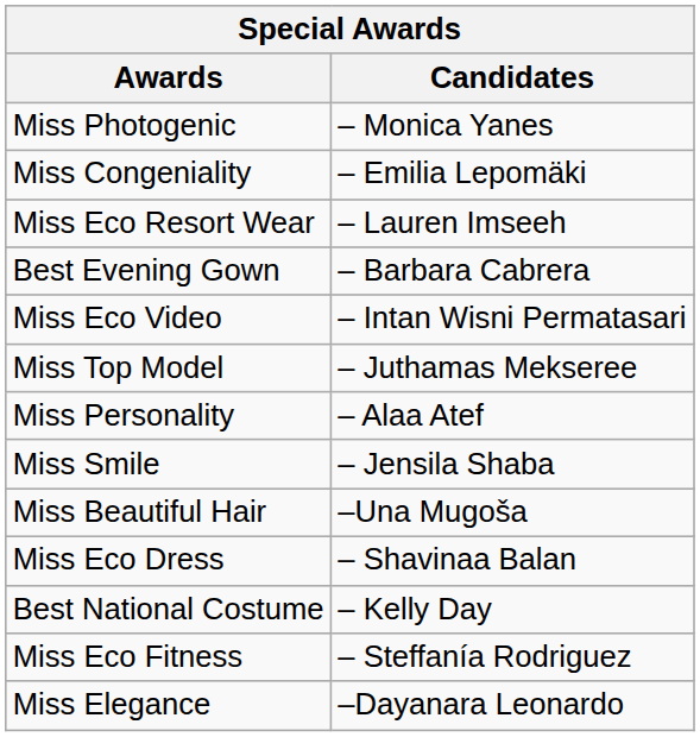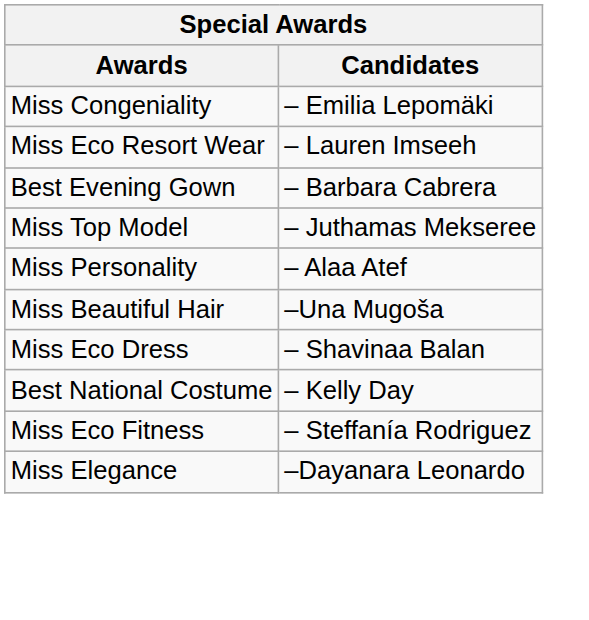- row: Miss Photogenic | – Monica Yanes
- row: Miss Eco Video | – Intan Wisni Permatasari
- row: Miss Smile | – Jensila Shaba
